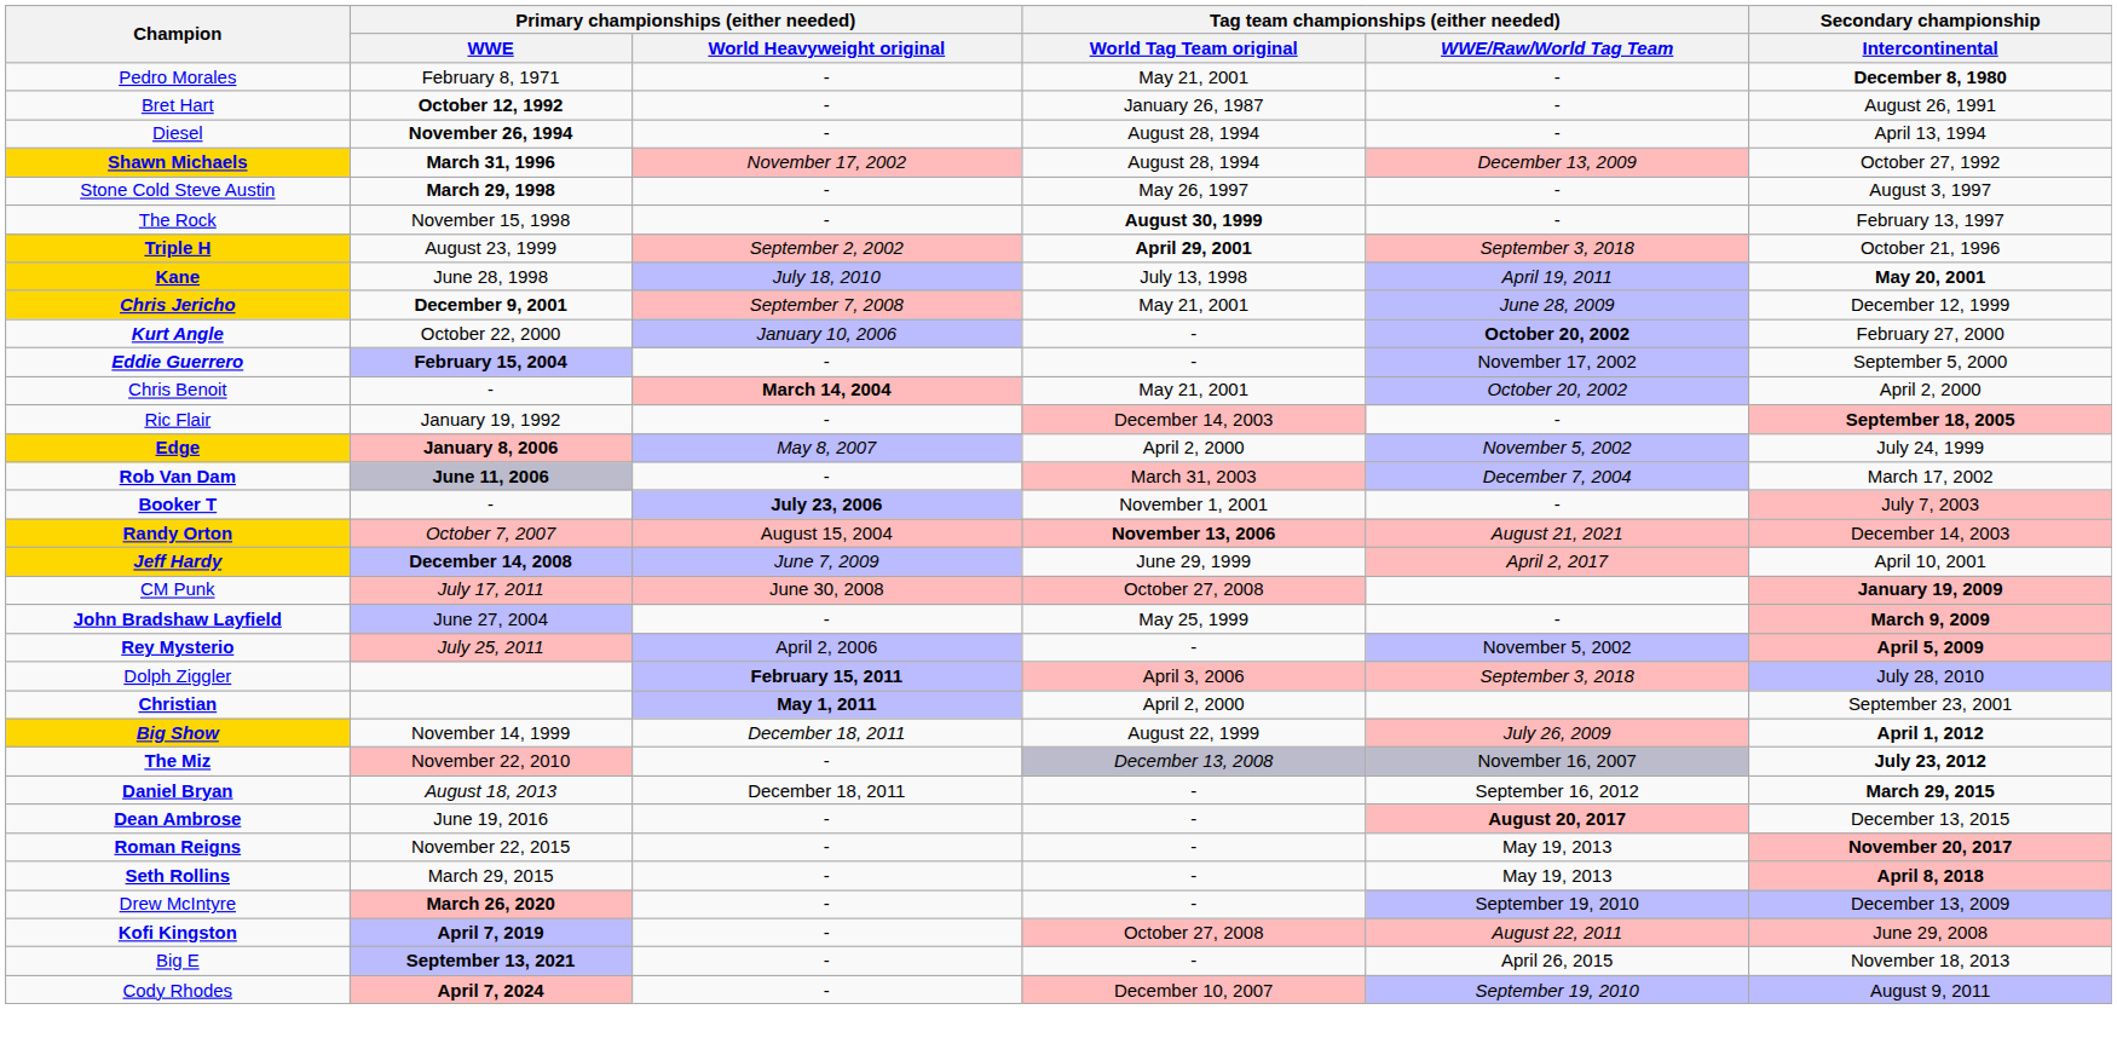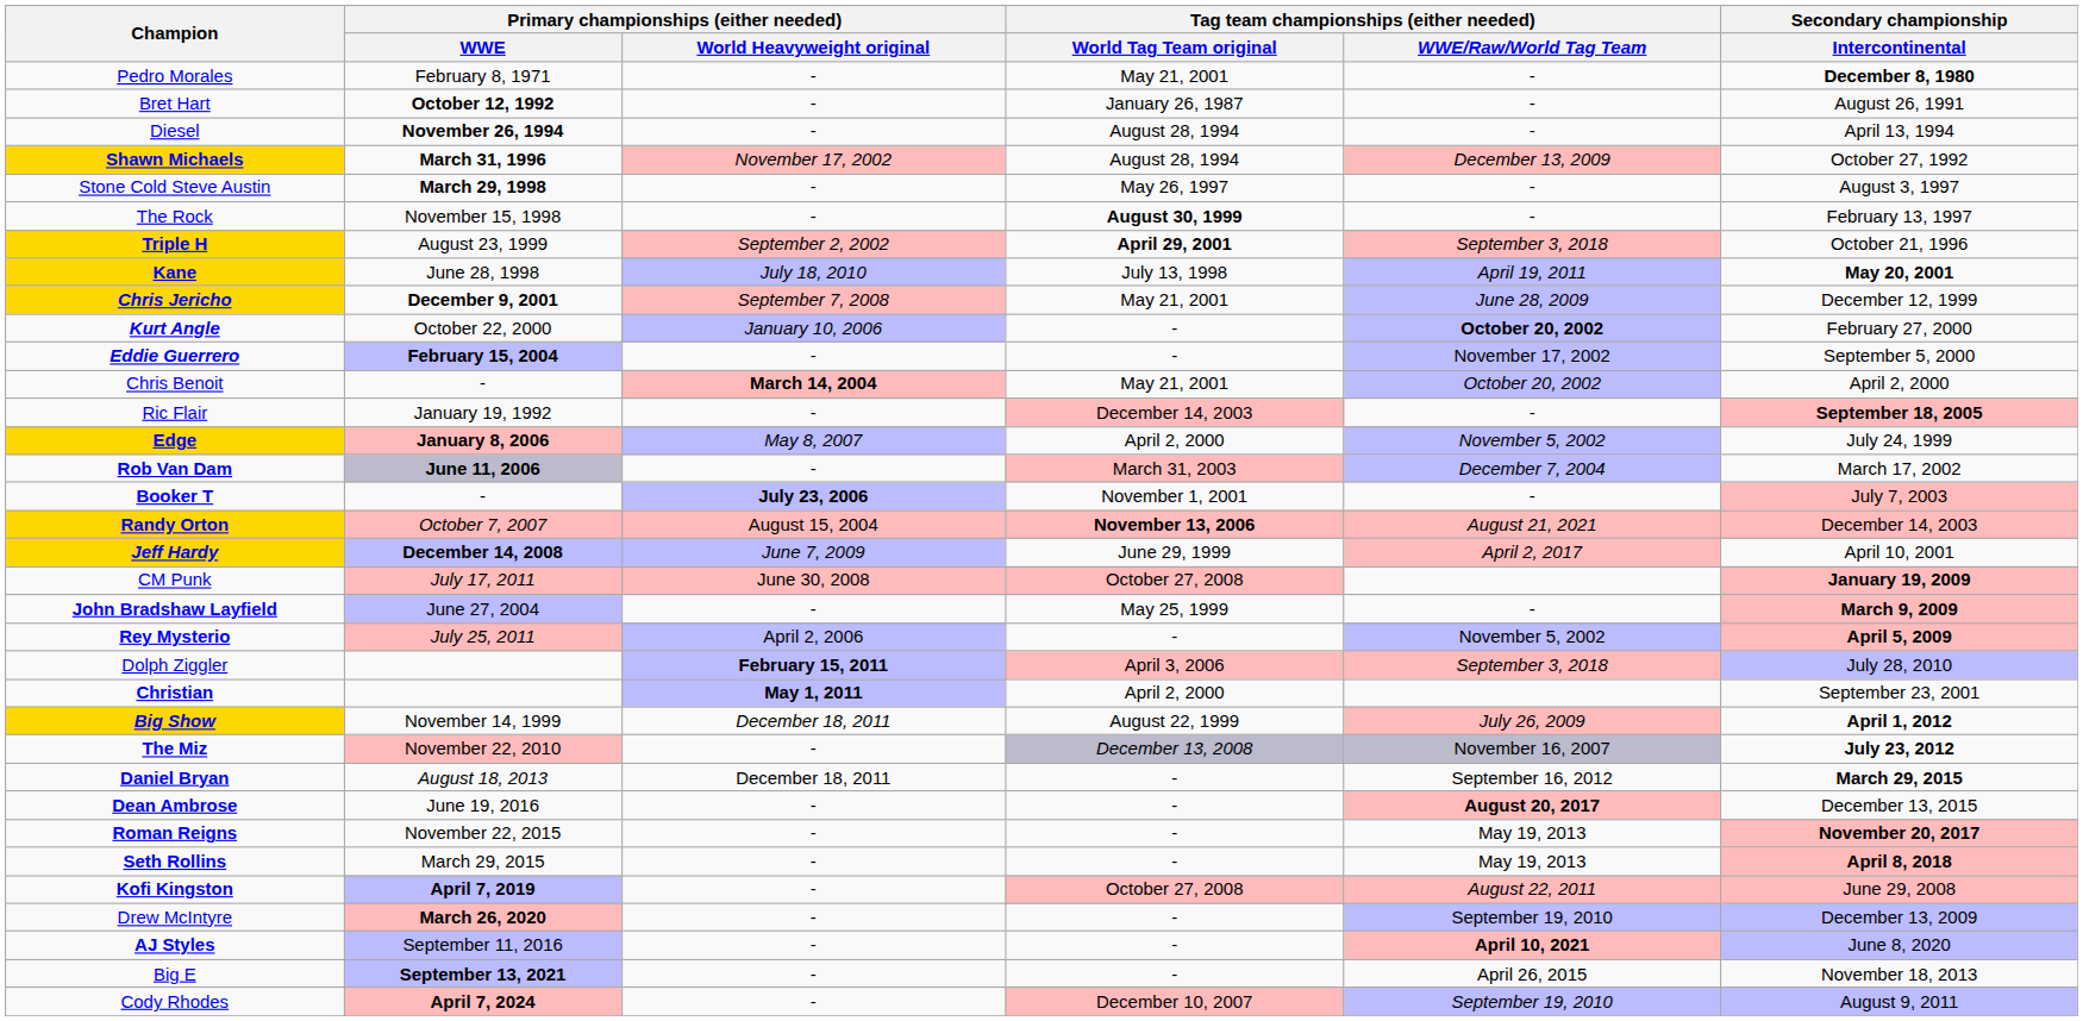rows swapped: Kofi Kingston <-> Drew McIntyre
+ row: AJ Styles | September 11, 2016 | - | - | April 10, 2021 | June 8, 2020
